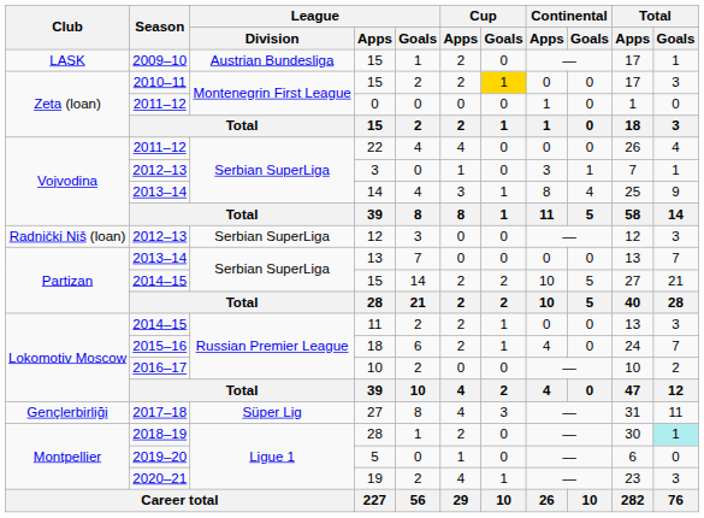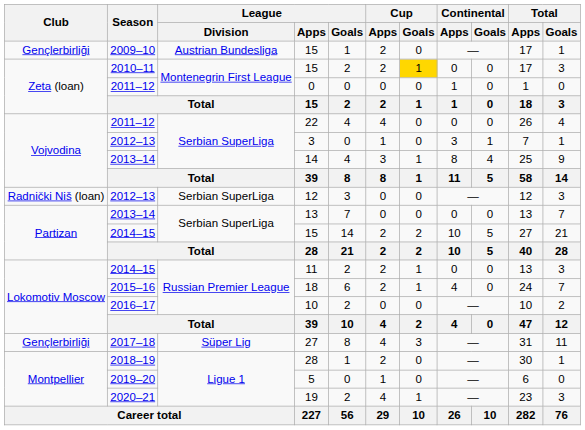2009–10 / 15 | Club: LASK -> Gençlerbirliği
2018–19 / 28 | Total / Goals: paleturquoise background -> no background
